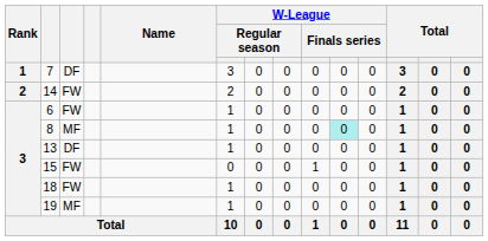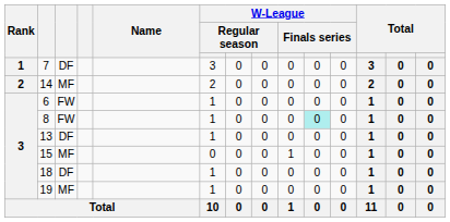14 | column 3: FW -> MF
8 | column 3: MF -> FW
15 | column 3: FW -> MF
18 | column 3: FW -> DF
